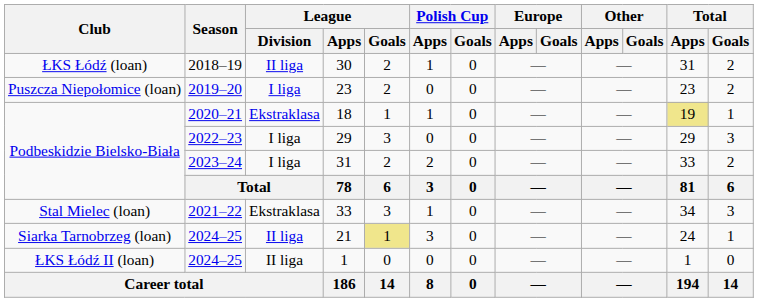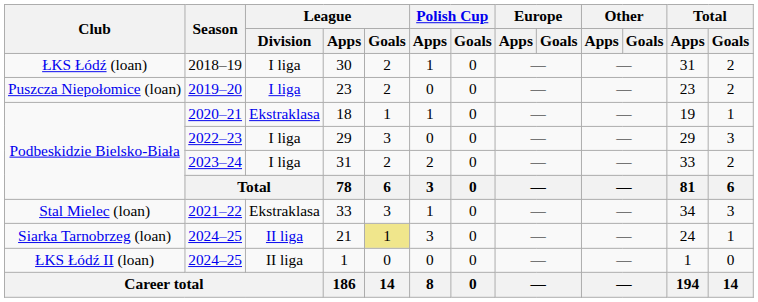30 | League / Division: II liga -> I liga
18 | Total / Apps: khaki background -> no background
